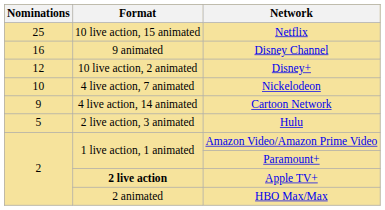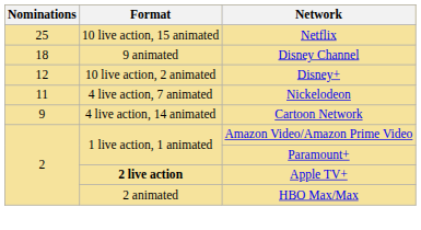Disney Channel | Nominations: 16 -> 18
Nickelodeon | Nominations: 10 -> 11
- row: 5 | 2 live action, 3 animated | Hulu
